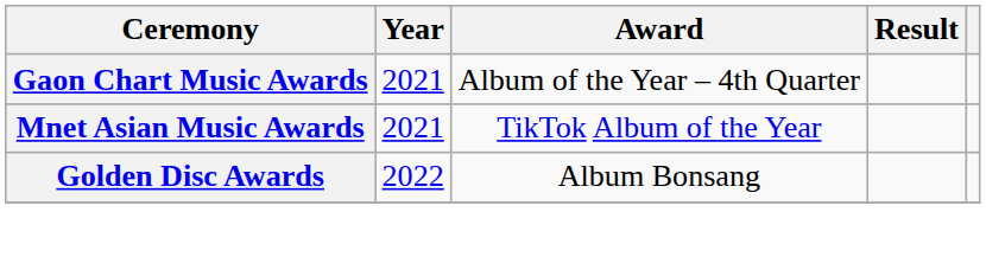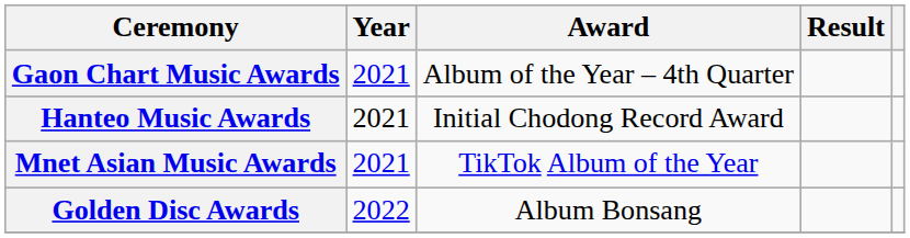+ row: Hanteo Music Awards | 2021 | Initial Chodong Record Award
